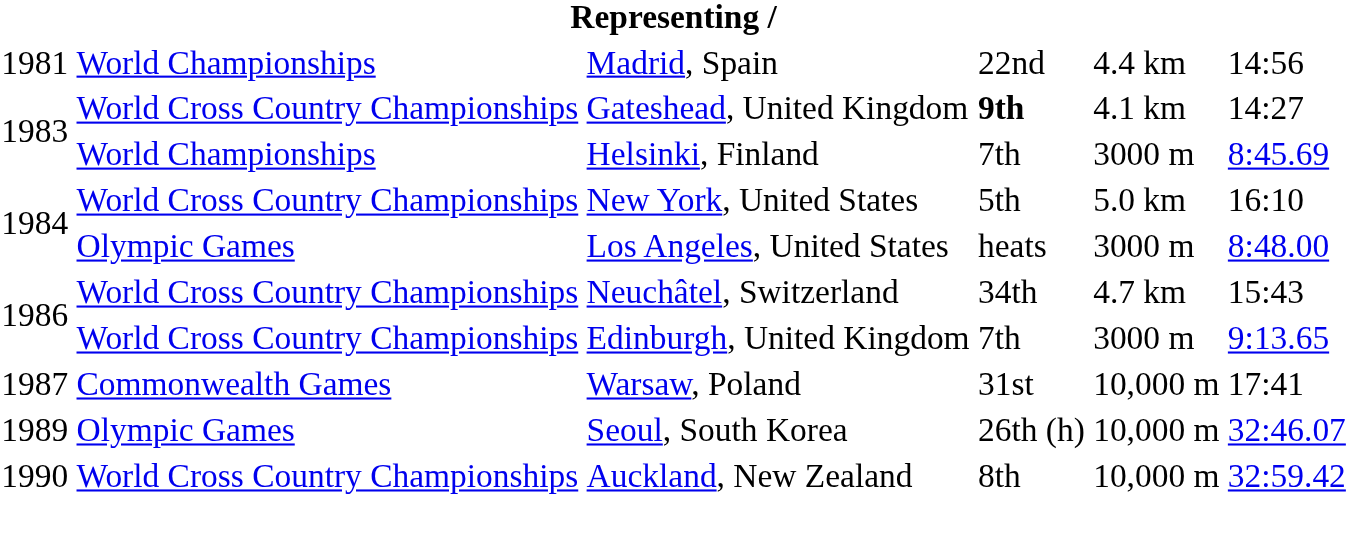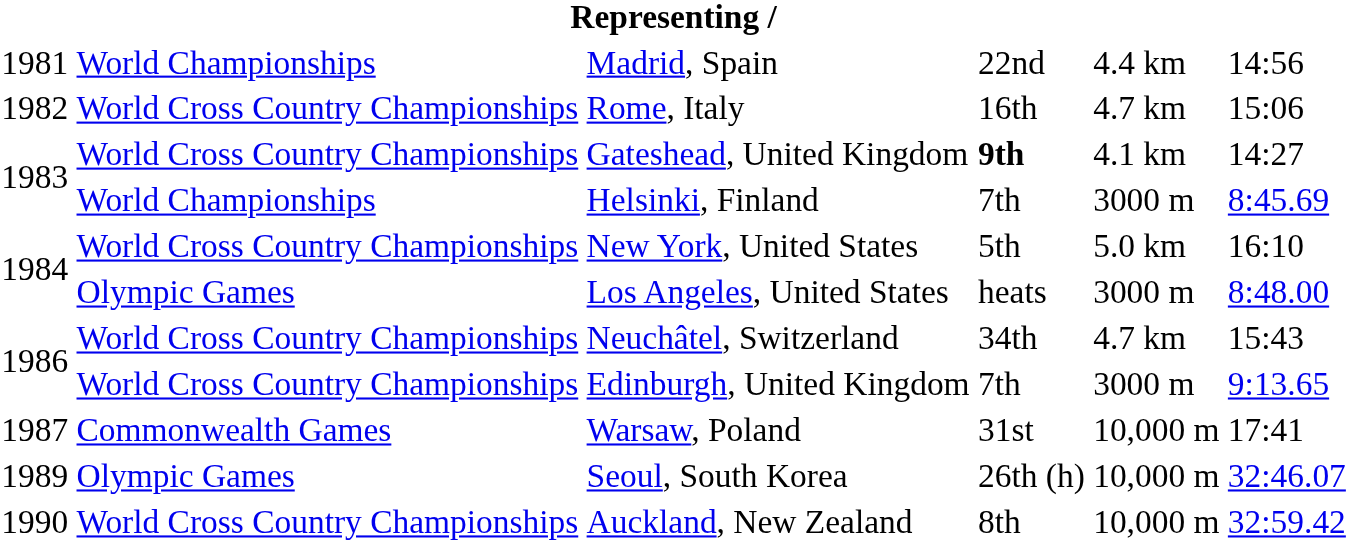+ row: 1982 | World Cross Country Championships | Rome, Italy | 16th | 4.7 km | 15:06
